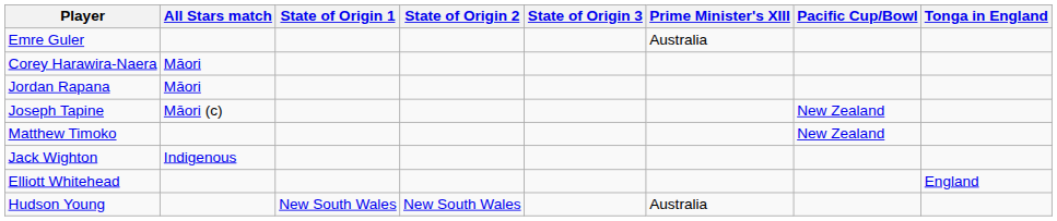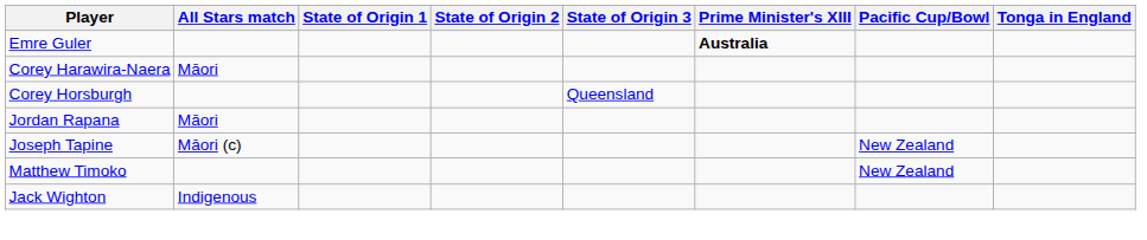Emre Guler | Prime Minister's XIII: normal -> bold
+ row: Corey Horsburgh | Queensland
- row: Elliott Whitehead | England
- row: Hudson Young | New South Wales | New South Wales | Australia
